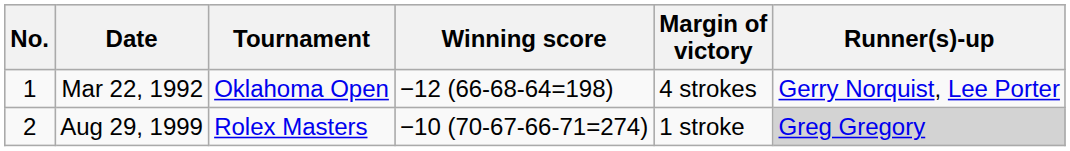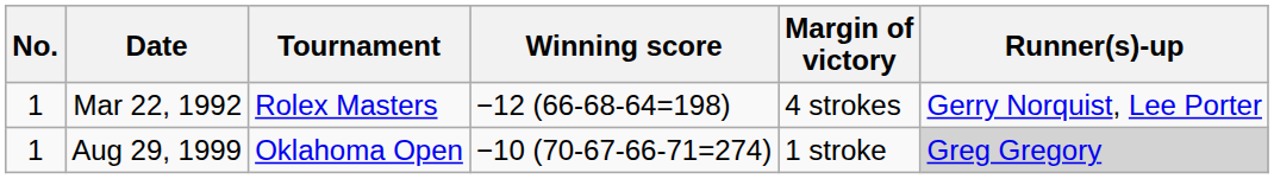Mar 22, 1992 | Tournament: Oklahoma Open -> Rolex Masters
Aug 29, 1999 | No.: 2 -> 1
Aug 29, 1999 | Tournament: Rolex Masters -> Oklahoma Open
